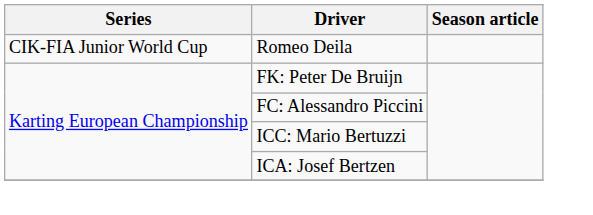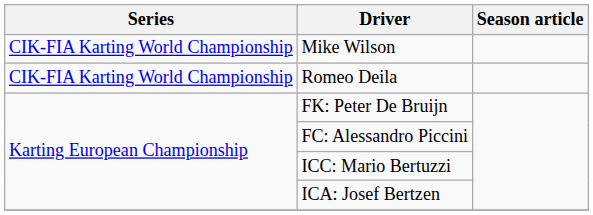+ row: CIK-FIA Karting World Championship | Mike Wilson
Romeo Deila | Series: CIK-FIA Junior World Cup -> CIK-FIA Karting World Championship
